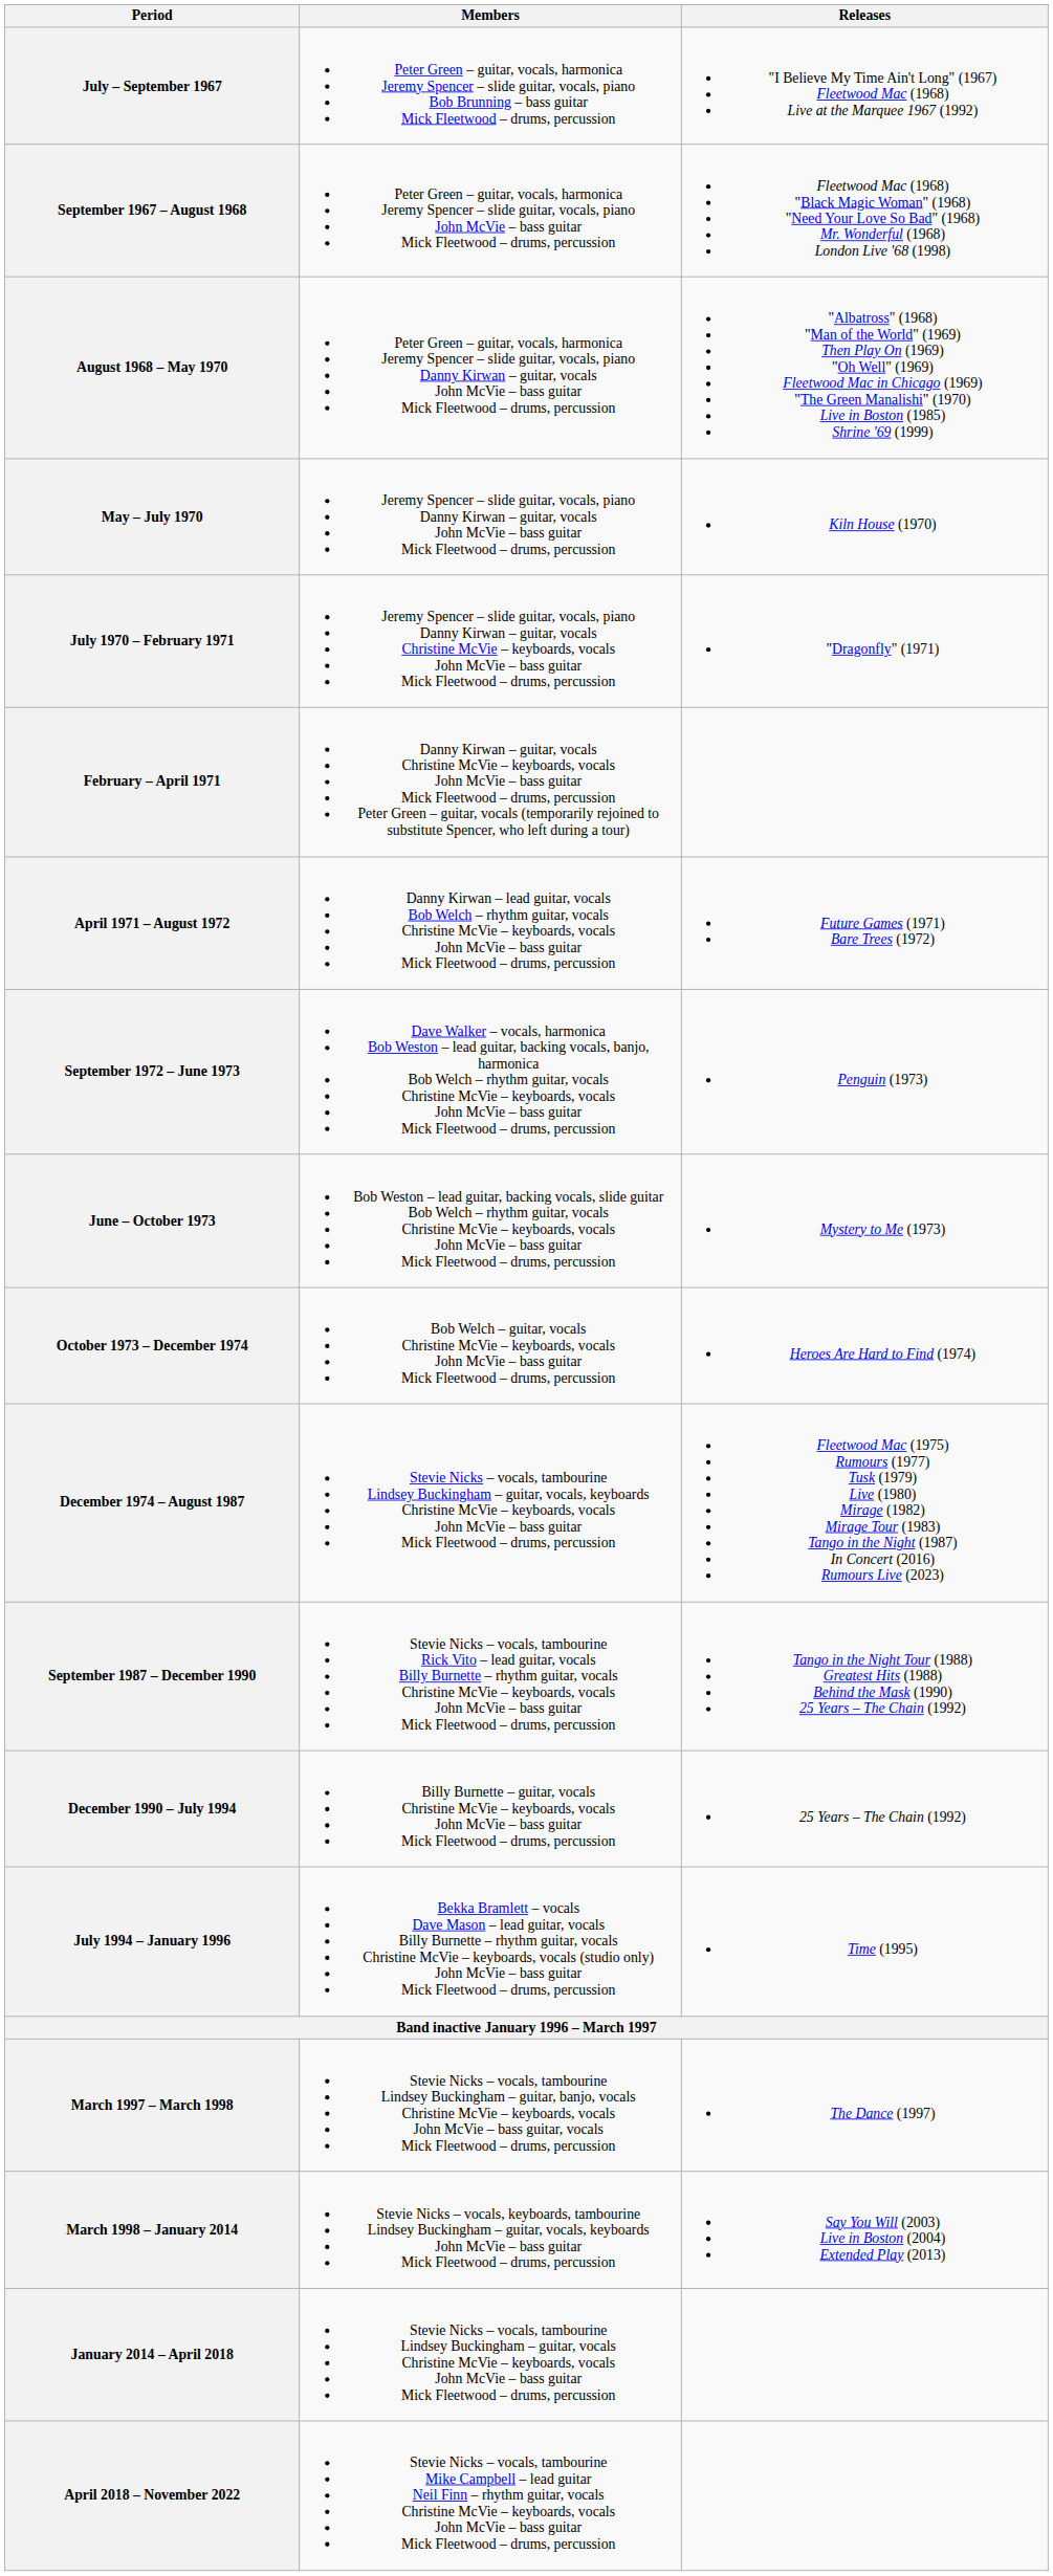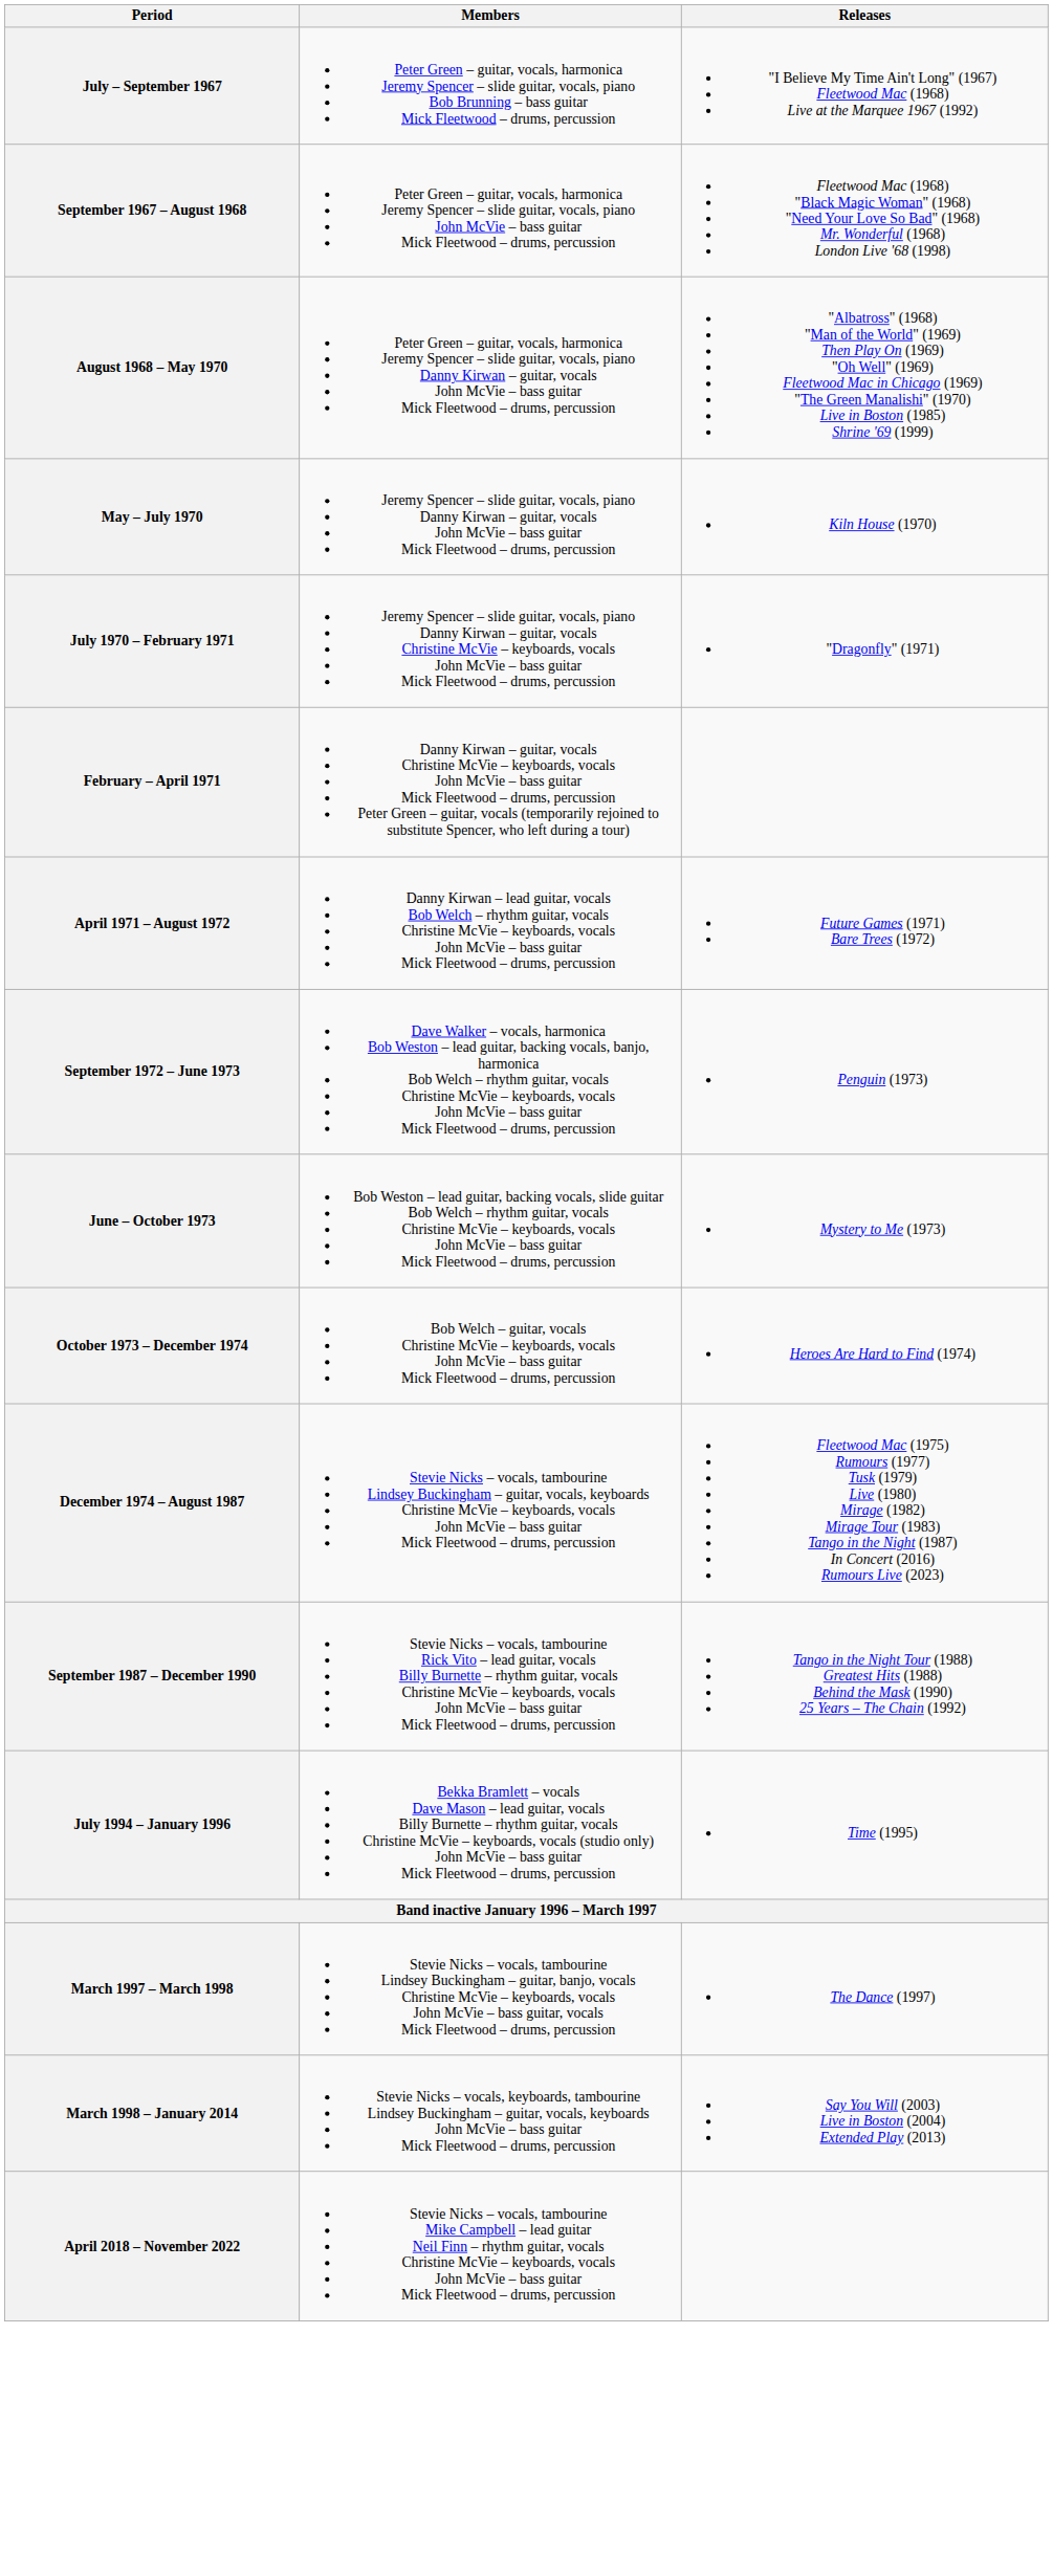- row: December 1990 – July 1994 | Billy Burnette – guitar, vocals Christine McVie – keyboards, vocals John McVie – bass guitar Mick Fleetwood – drums, percussion | 25 Years – The Chain (1992)
- row: January 2014 – April 2018 | Stevie Nicks – vocals, tambourine Lindsey Buckingham – guitar, vocals Christine McVie – keyboards, vocals John McVie – bass guitar Mick Fleetwood – drums, percussion
